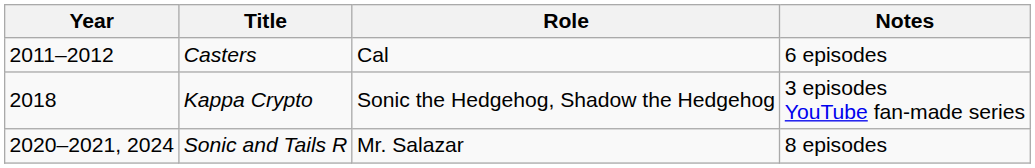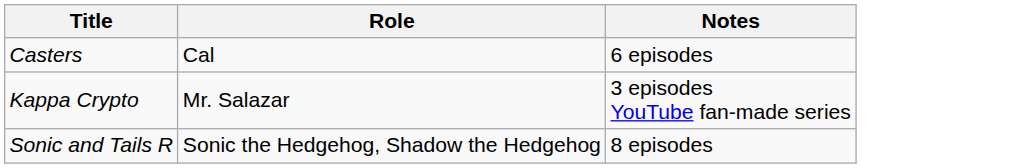- column: Year | 2011–2012 | 2018 | 2020–2021, 2024
Kappa Crypto | Role: Sonic the Hedgehog, Shadow the Hedgehog -> Mr. Salazar
Sonic and Tails R | Role: Mr. Salazar -> Sonic the Hedgehog, Shadow the Hedgehog
